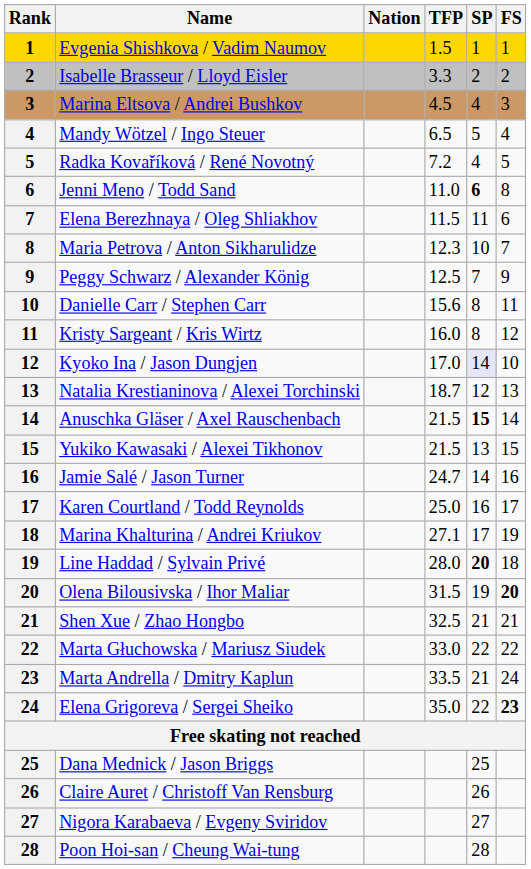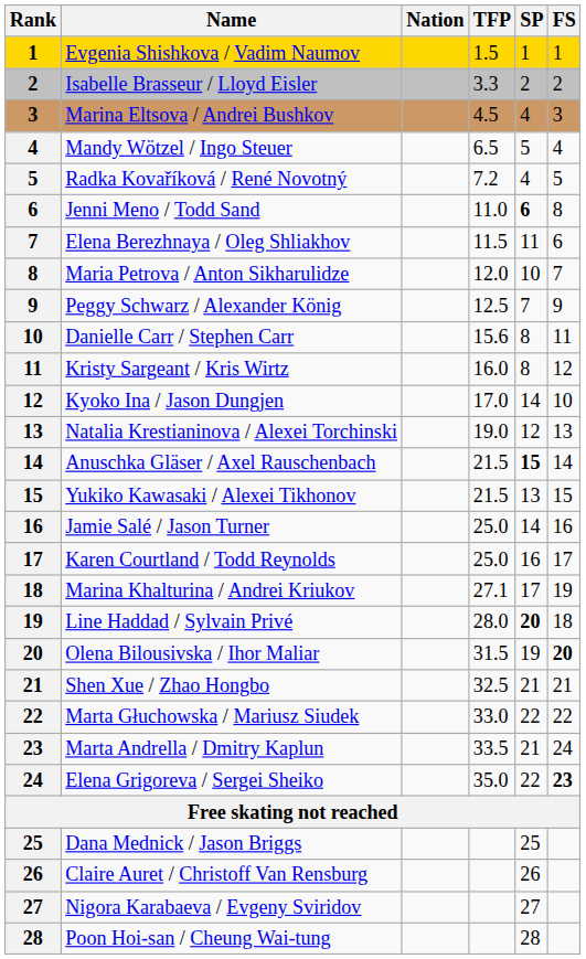Maria Petrova / Anton Sikharulidze | TFP: 12.3 -> 12.0
Kyoko Ina / Jason Dungjen | SP: lavender background -> no background
Natalia Krestianinova / Alexei Torchinski | TFP: 18.7 -> 19.0
Jamie Salé / Jason Turner | TFP: 24.7 -> 25.0
